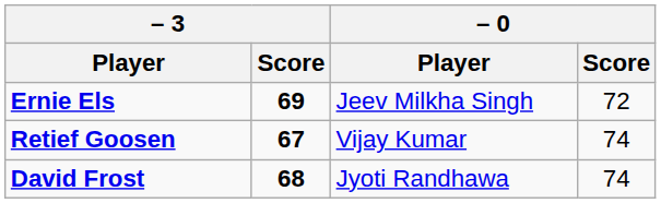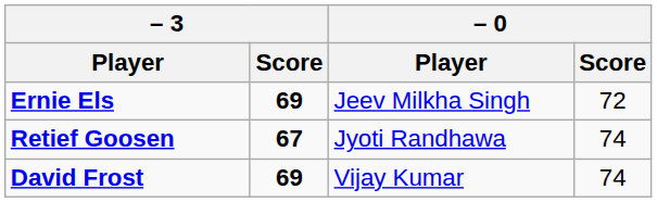Retief Goosen | – 0 / Player: Vijay Kumar -> Jyoti Randhawa
David Frost | – 3 / Score: 68 -> 69
David Frost | – 0 / Player: Jyoti Randhawa -> Vijay Kumar
